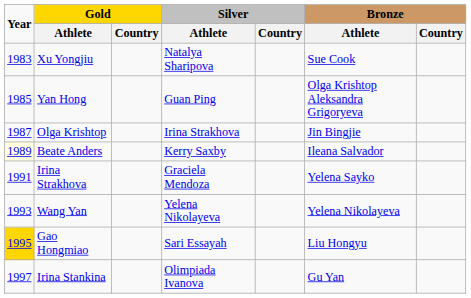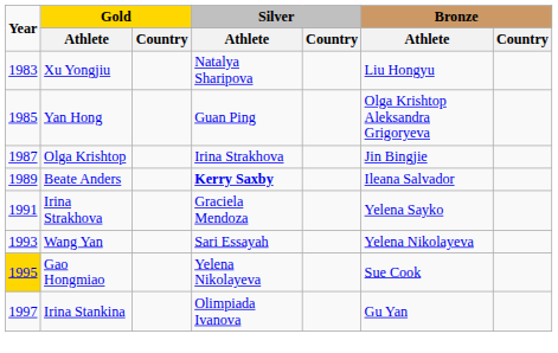Xu Yongjiu | Bronze / Athlete: Sue Cook -> Liu Hongyu
Beate Anders | Year: lightyellow background -> no background
Beate Anders | Silver / Athlete: normal -> bold
Wang Yan | Silver / Athlete: Yelena Nikolayeva -> Sari Essayah
Gao Hongmiao | Silver / Athlete: Sari Essayah -> Yelena Nikolayeva
Gao Hongmiao | Bronze / Athlete: Liu Hongyu -> Sue Cook
